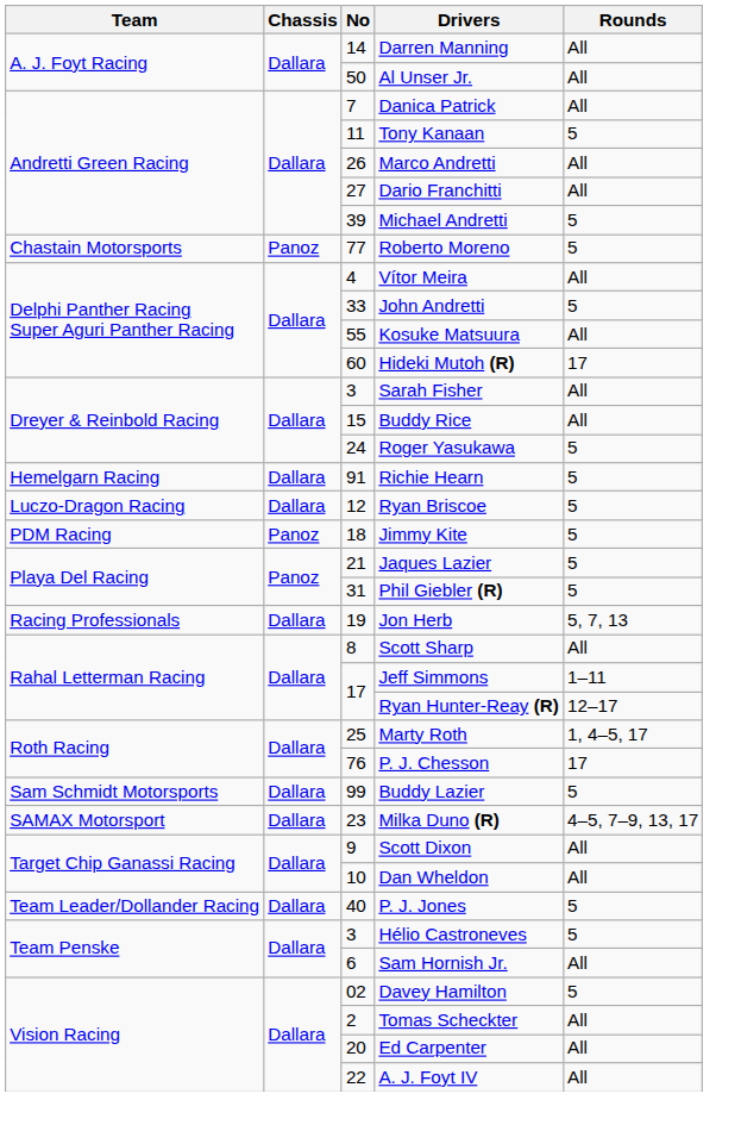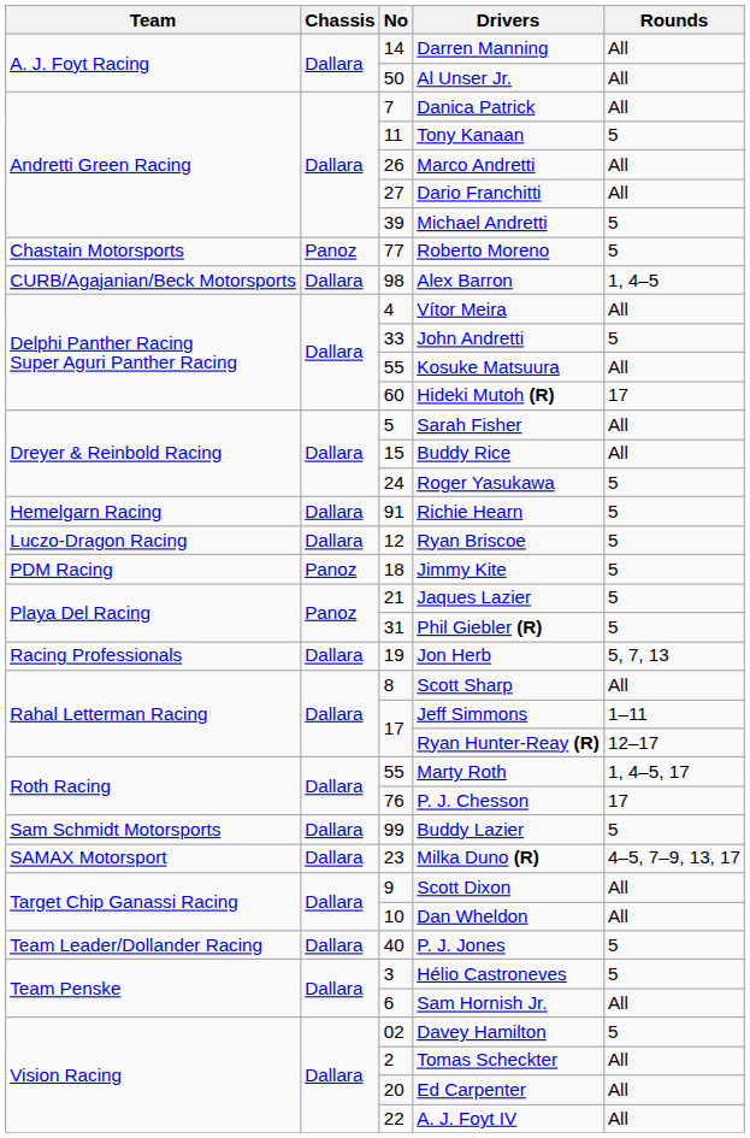+ row: CURB/Agajanian/Beck Motorsports | Dallara | 98 | Alex Barron | 1, 4–5
Sarah Fisher | No: 3 -> 5
Marty Roth | No: 25 -> 55
